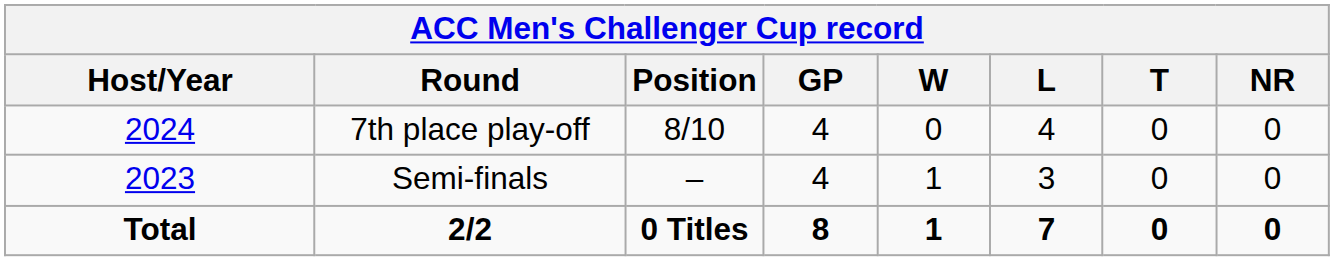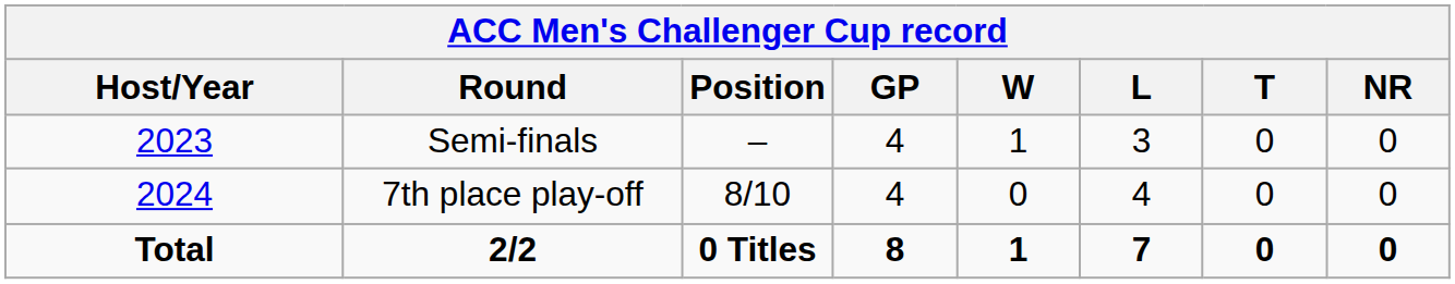rows swapped: Semi-finals <-> 7th place play-off
